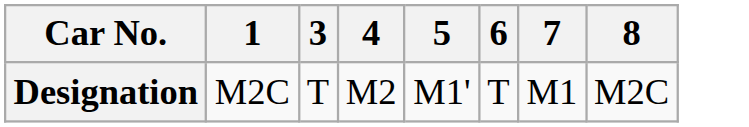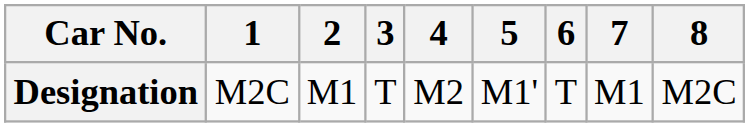+ column: 2 | M1
